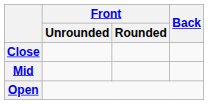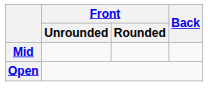- row: Close
